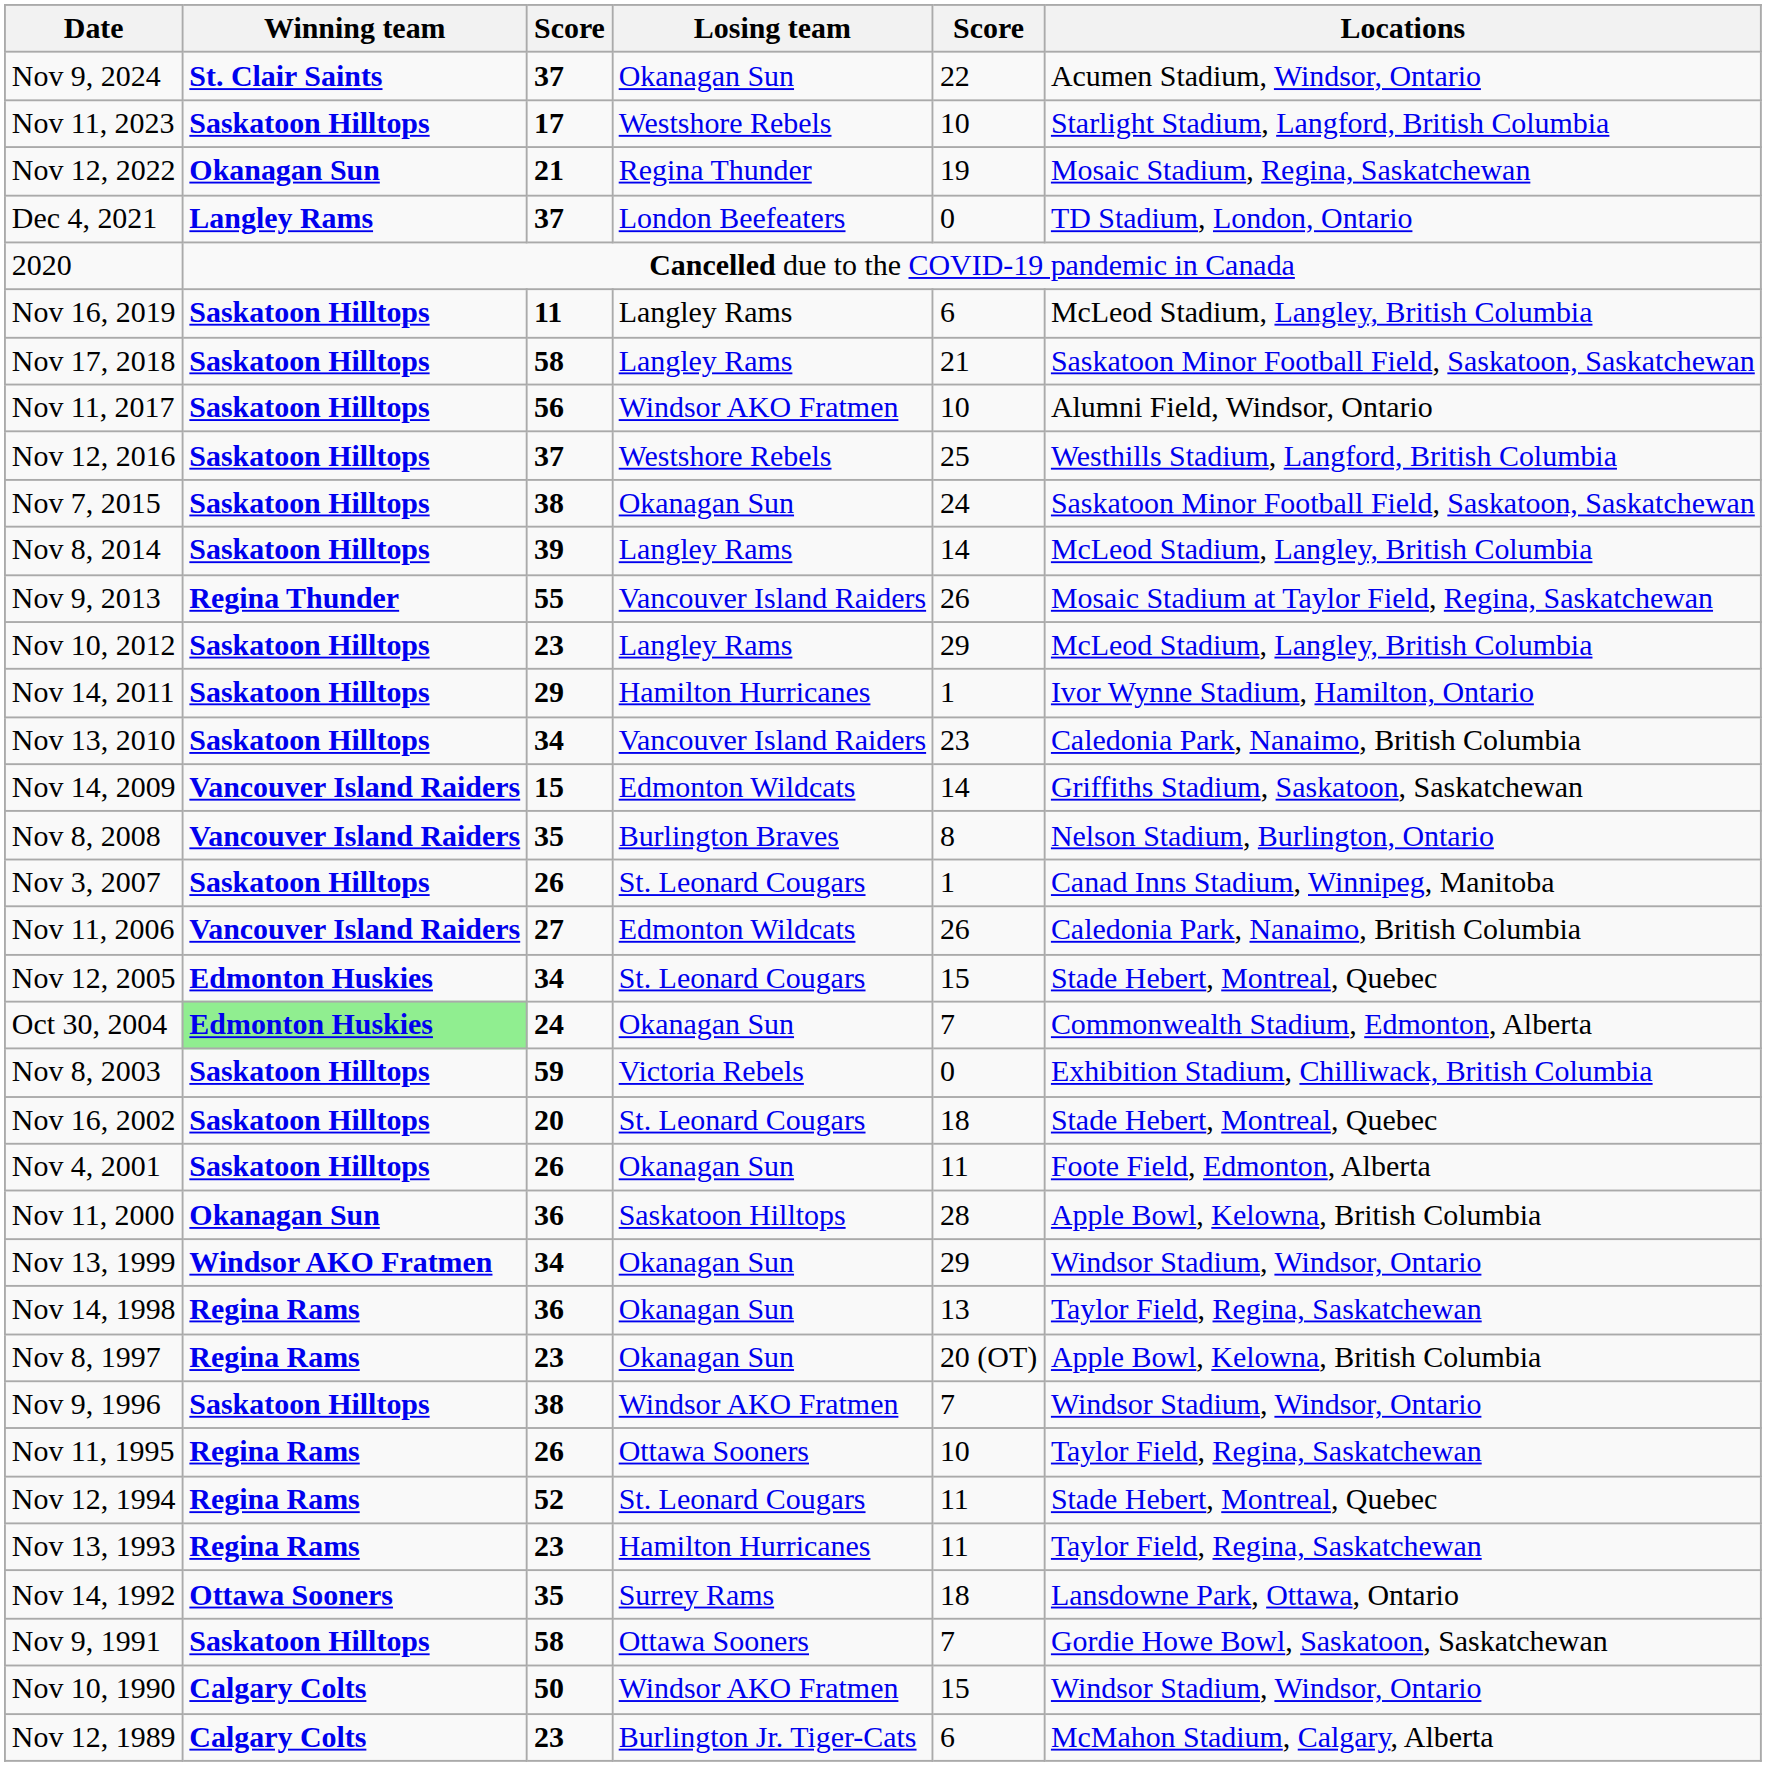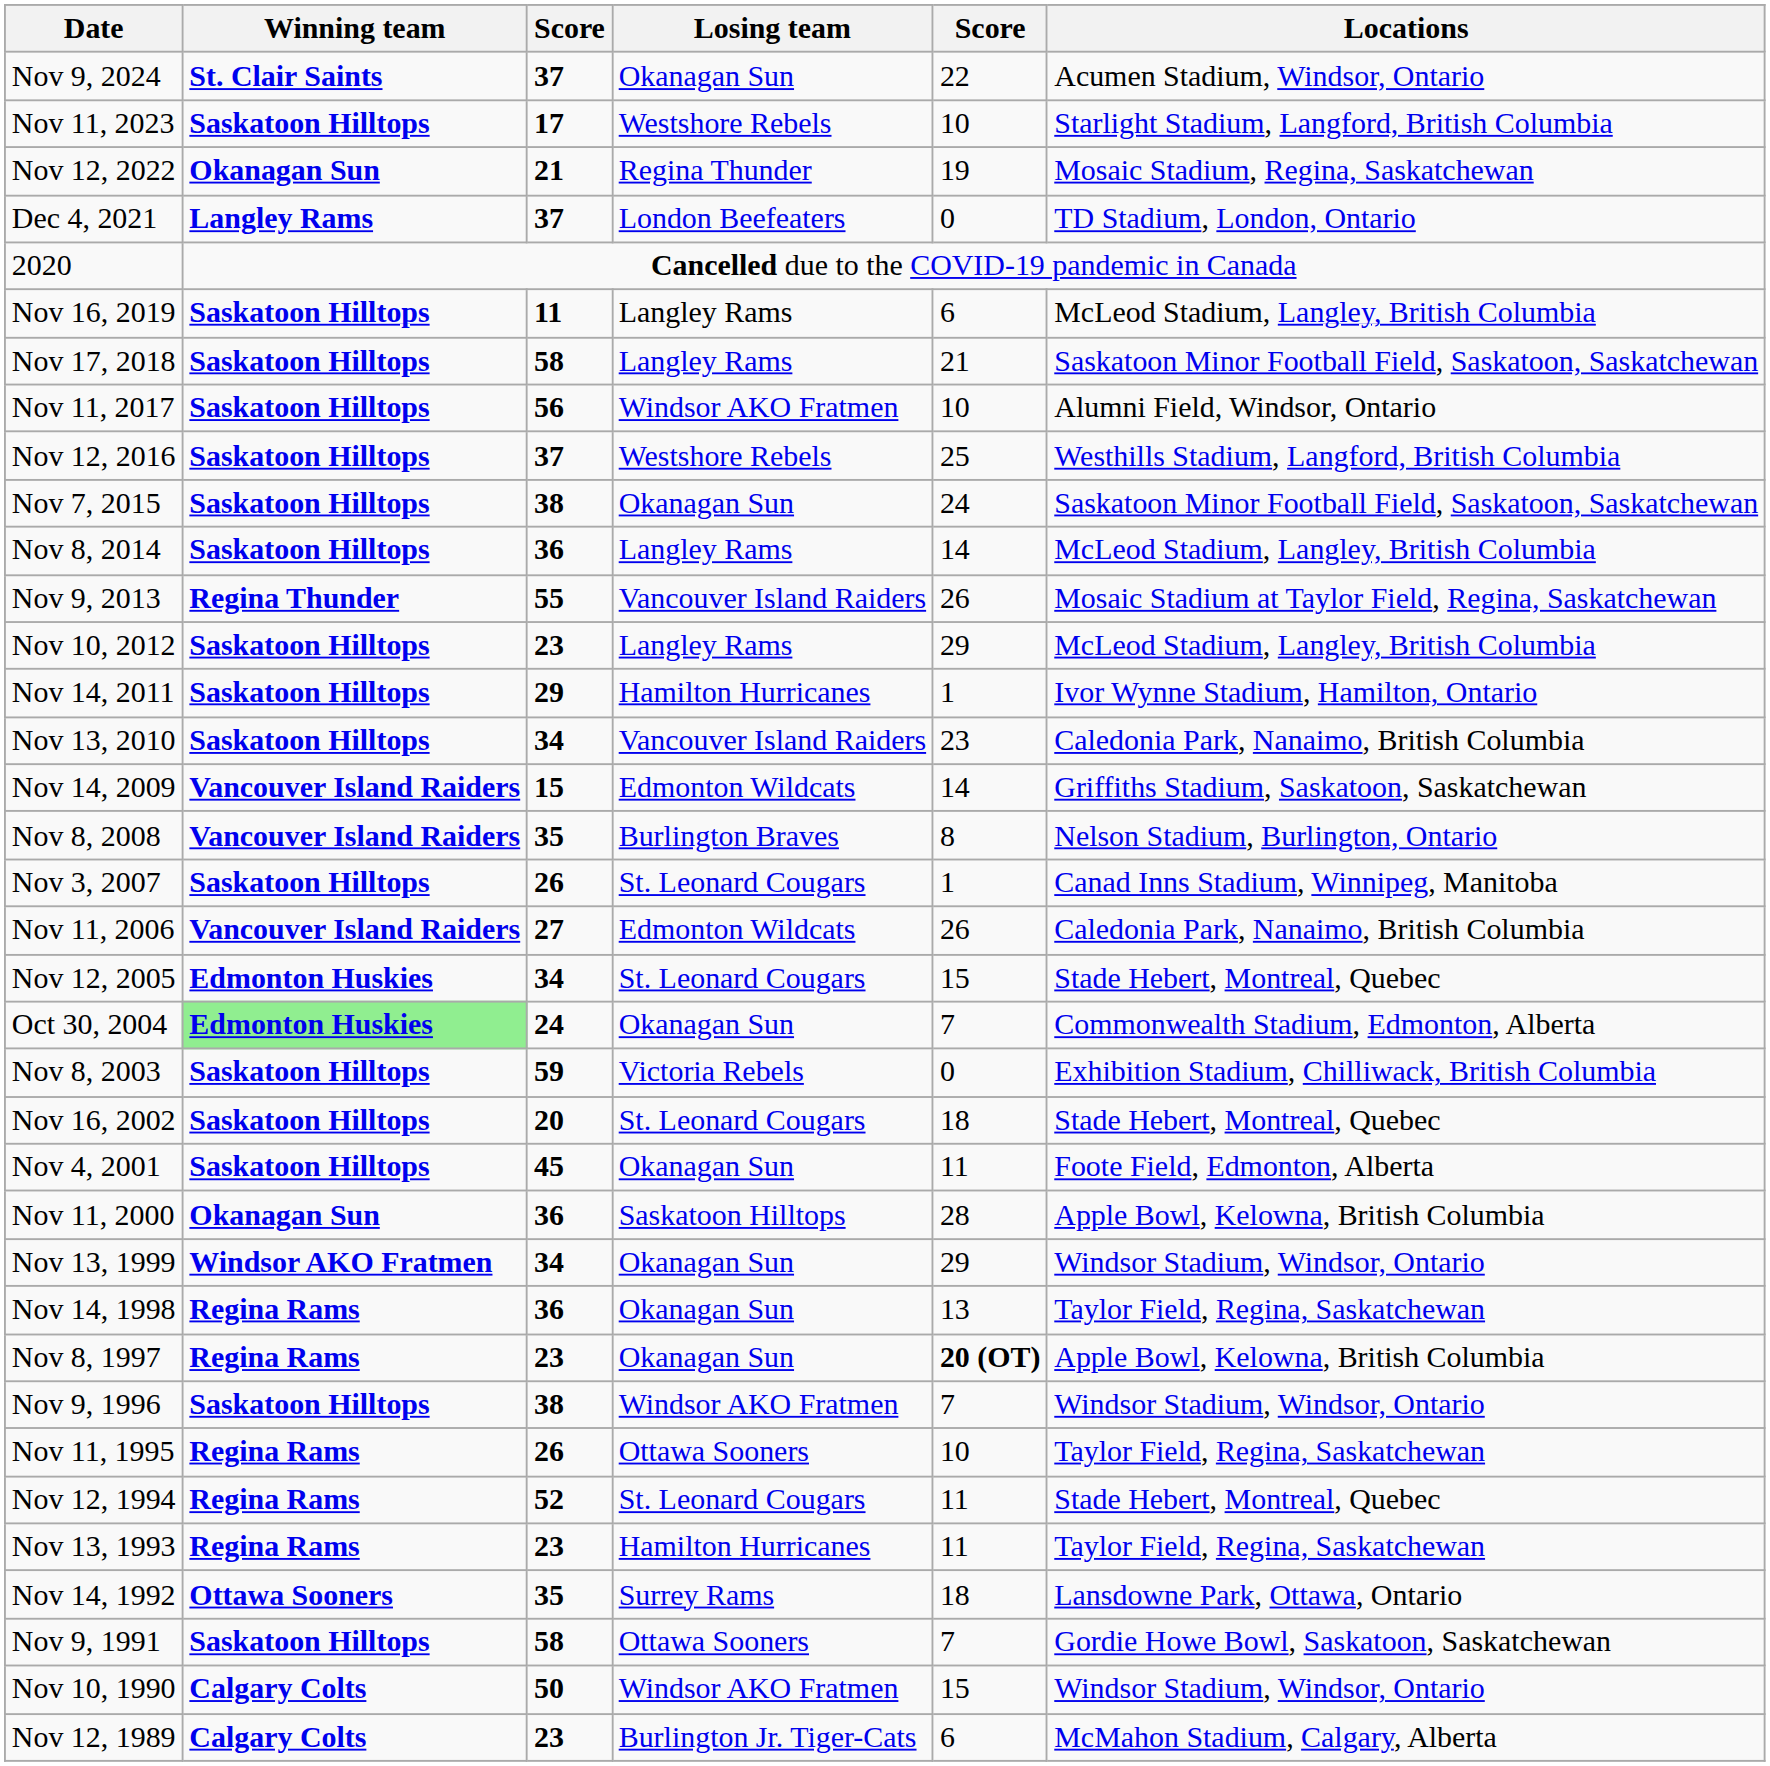Nov 8, 2014 | column 3: 39 -> 36
Nov 4, 2001 | column 3: 26 -> 45
Nov 8, 1997 | column 5: normal -> bold
